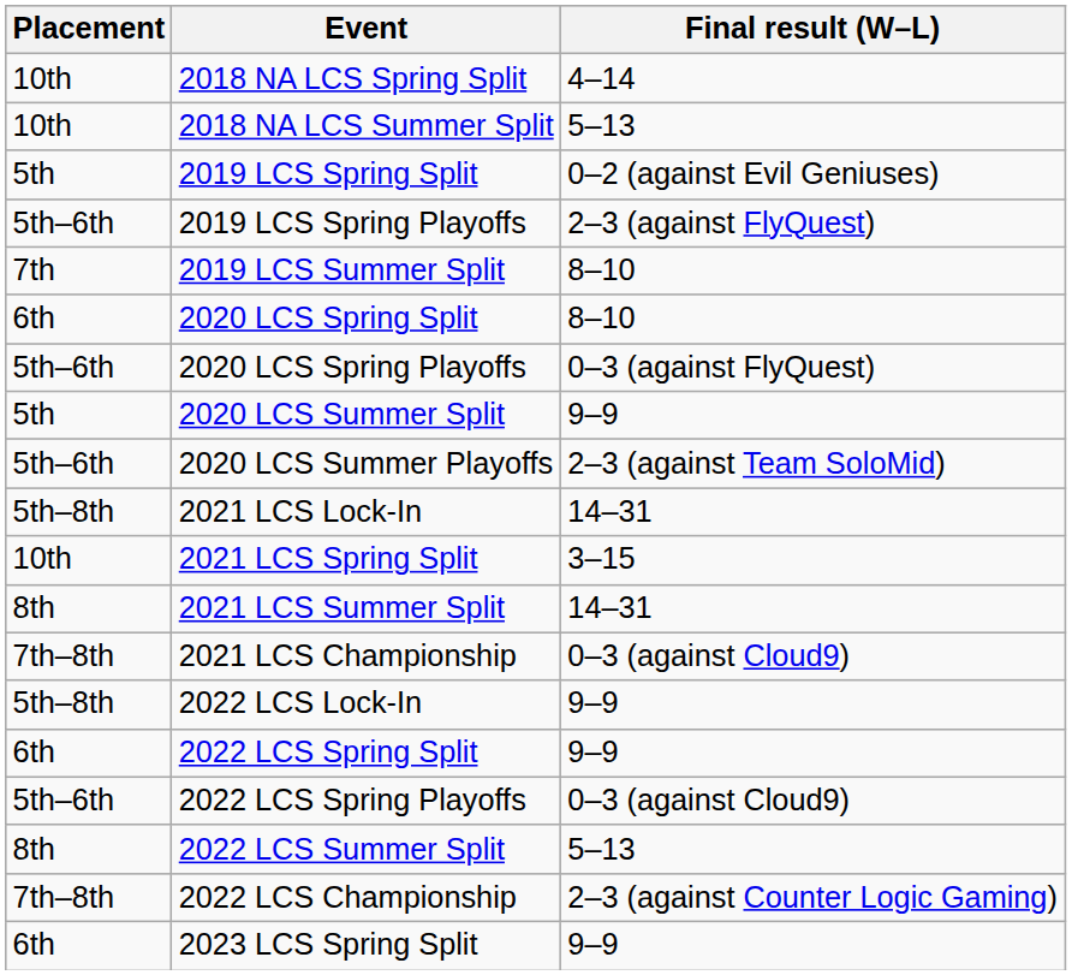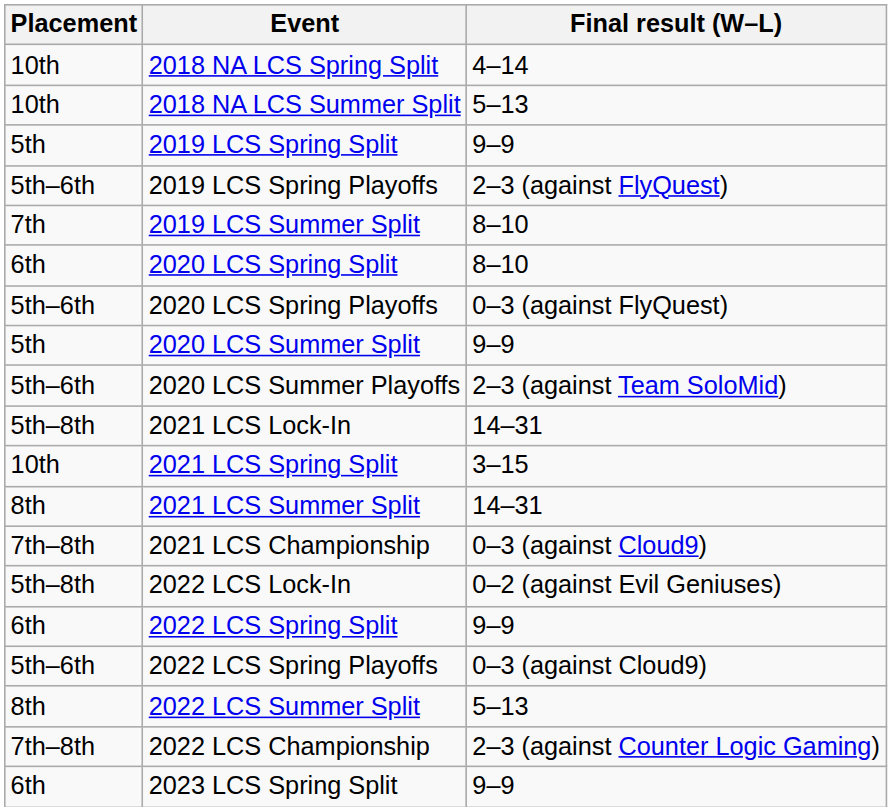2019 LCS Spring Split | Final result (W–L): 0–2 (against Evil Geniuses) -> 9–9
2022 LCS Lock-In | Final result (W–L): 9–9 -> 0–2 (against Evil Geniuses)
